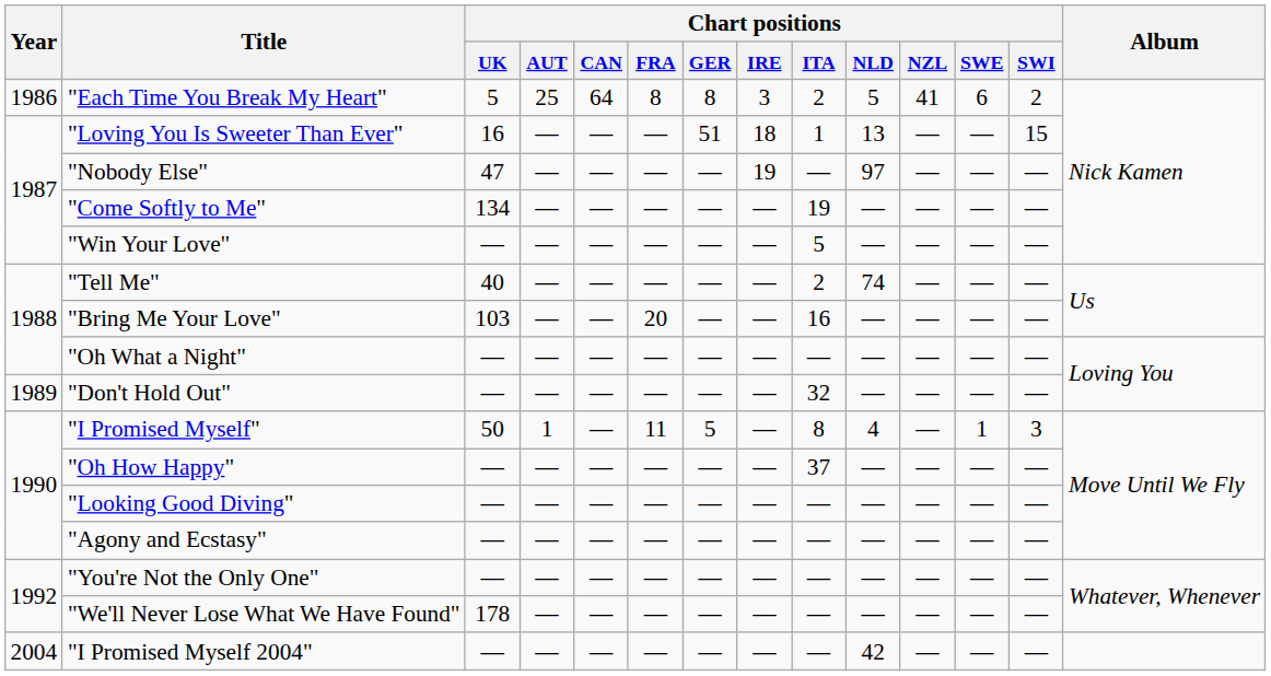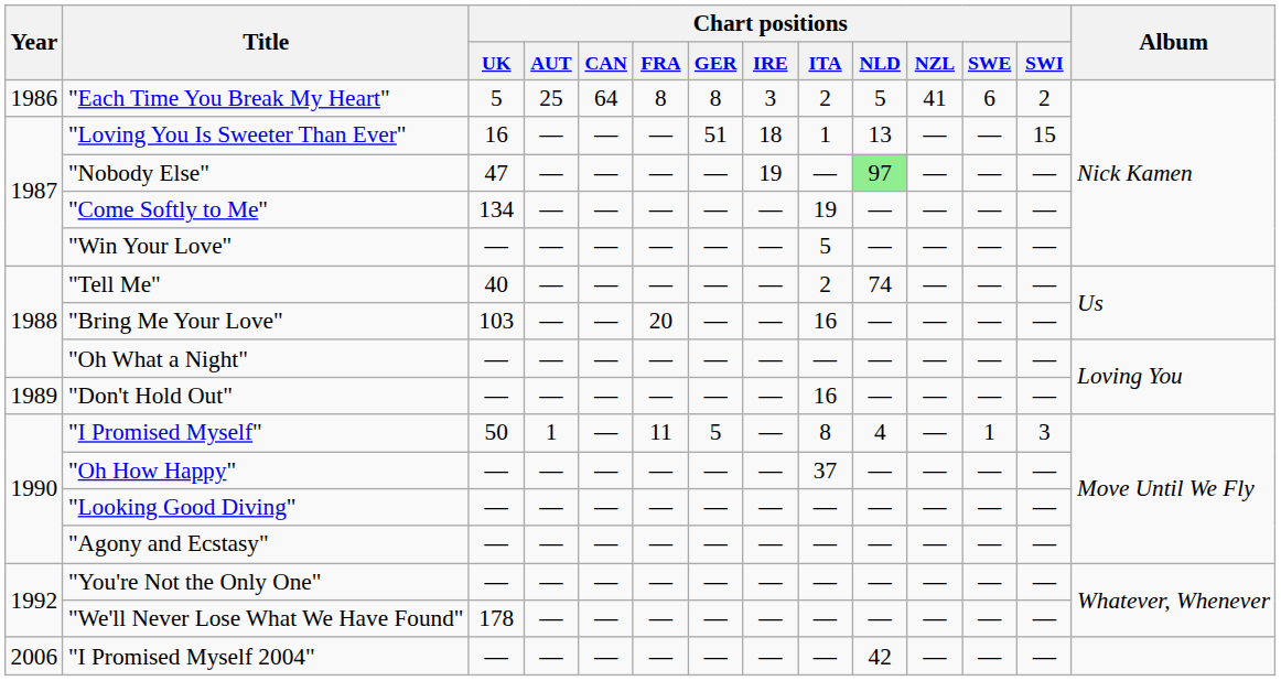"Nobody Else" | Chart positions / NLD: no background -> lightgreen background
"Don't Hold Out" | Chart positions / ITA: 32 -> 16
"I Promised Myself 2004" | Year: 2004 -> 2006
